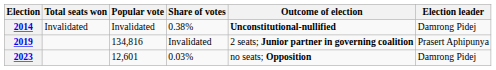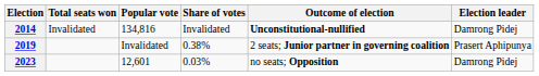2014 | Popular vote: Invalidated -> 134,816
2014 | Share of votes: 0.38% -> Invalidated
2019 | Popular vote: 134,816 -> Invalidated
2019 | Share of votes: Invalidated -> 0.38%
